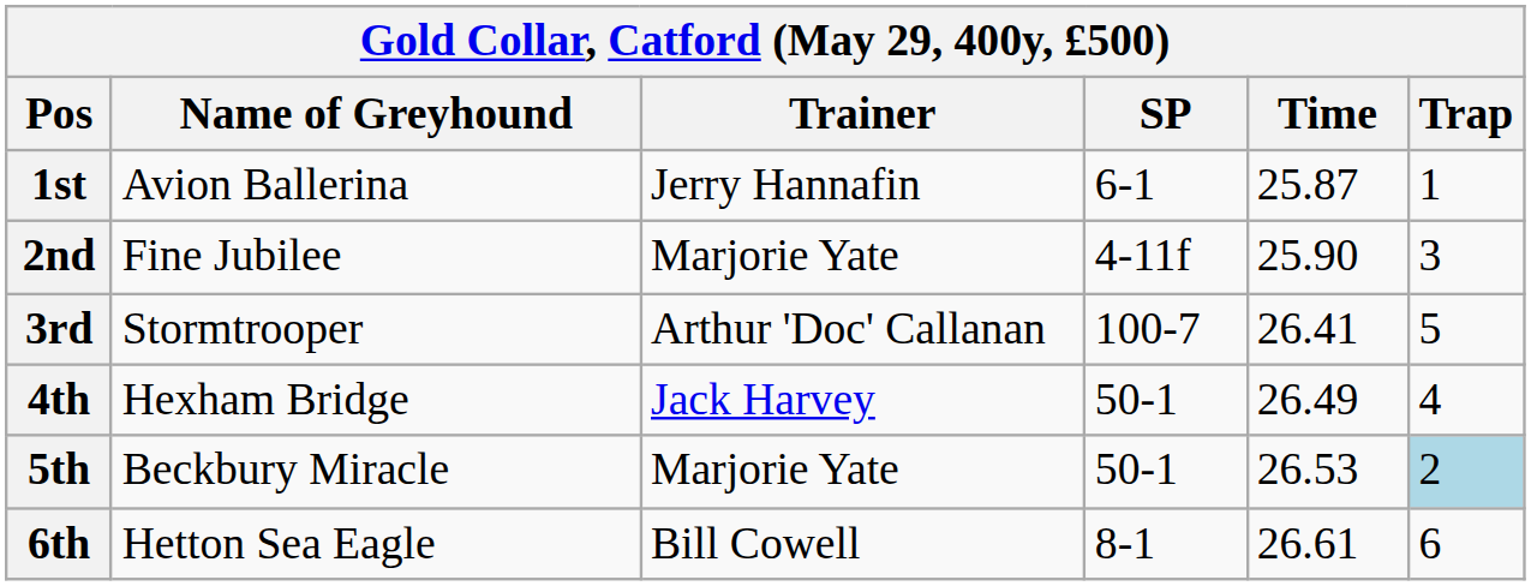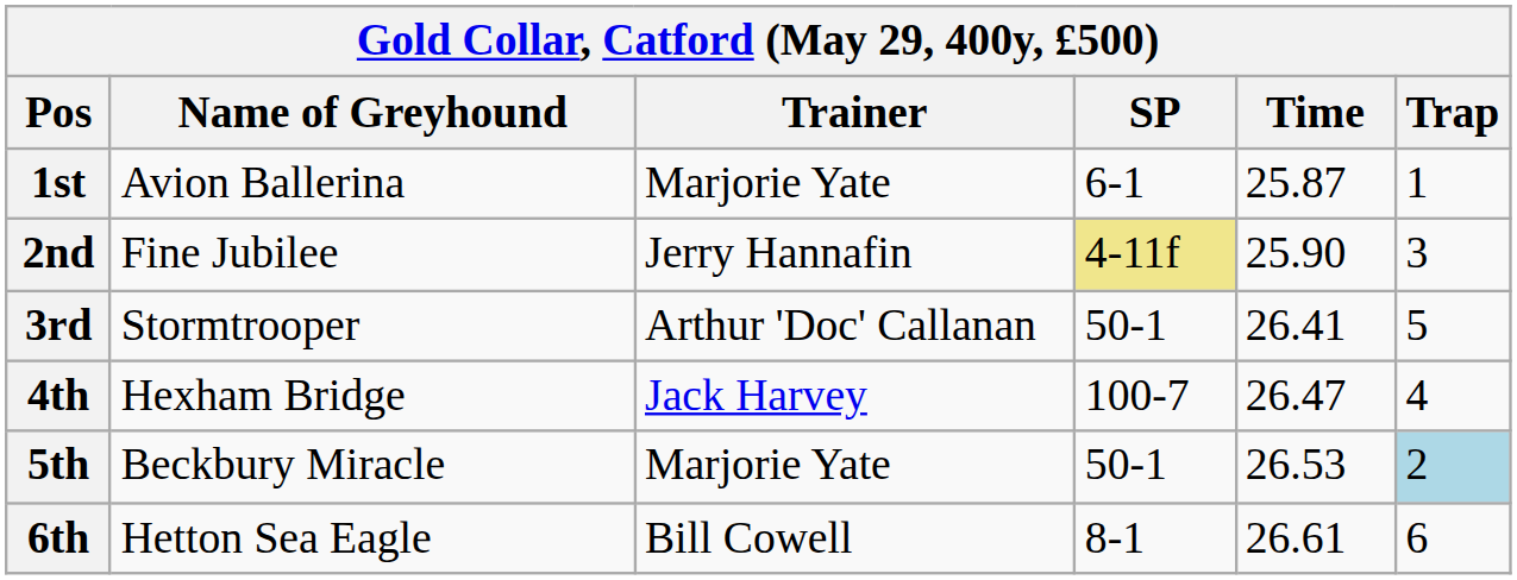1st | Trainer: Jerry Hannafin -> Marjorie Yate
2nd | Trainer: Marjorie Yate -> Jerry Hannafin
2nd | SP: no background -> khaki background
3rd | SP: 100-7 -> 50-1
4th | SP: 50-1 -> 100-7
4th | Time: 26.49 -> 26.47
